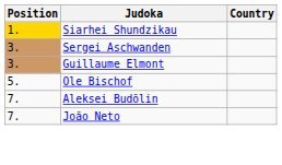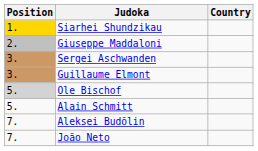+ row: 2. | Giuseppe Maddaloni
Ole Bischof | Position: no background -> lightgrey background
+ row: 5. | Alain Schmitt
